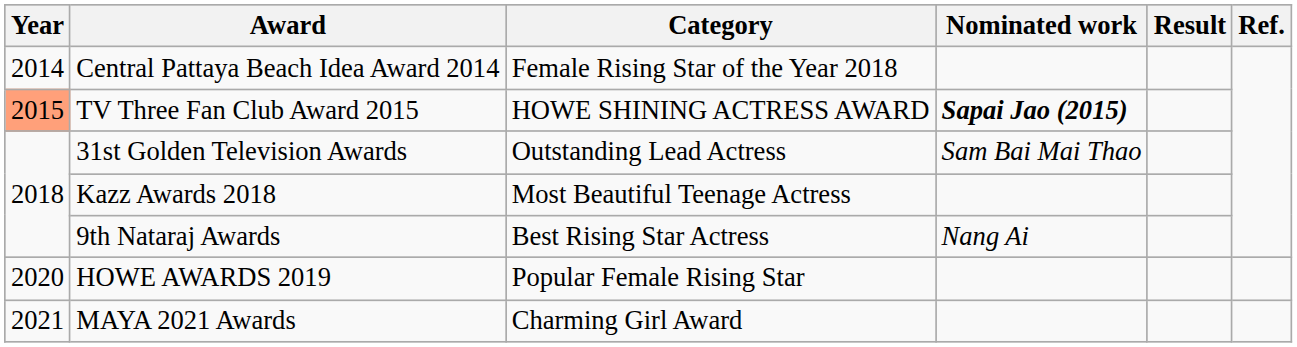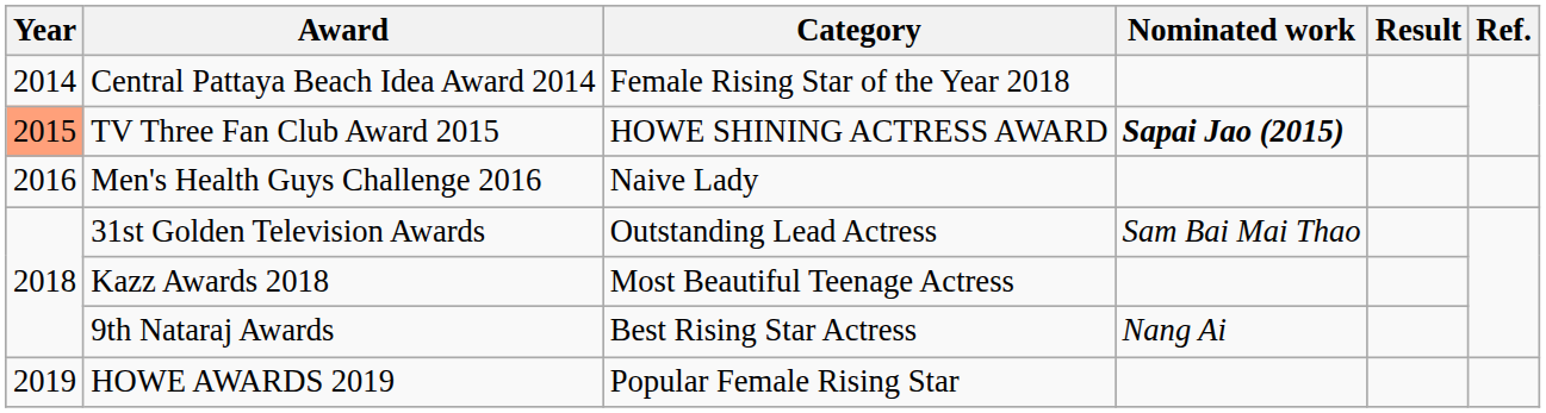+ row: 2016 | Men's Health Guys Challenge 2016 | Naive Lady
HOWE AWARDS 2019 | Year: 2020 -> 2019
- row: 2021 | MAYA 2021 Awards | Charming Girl Award
